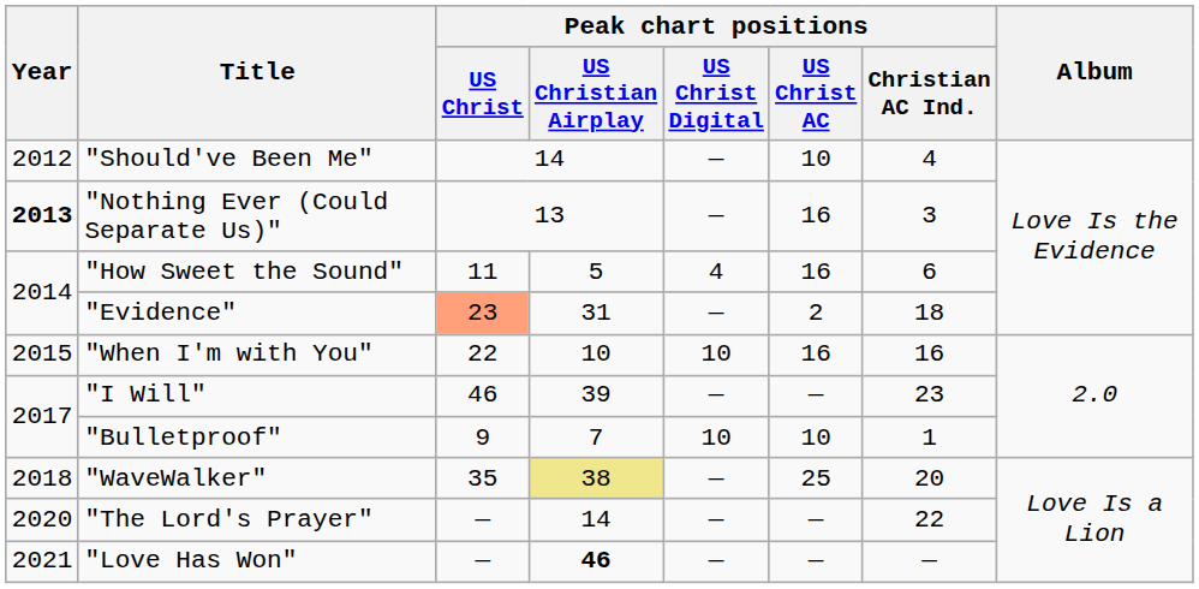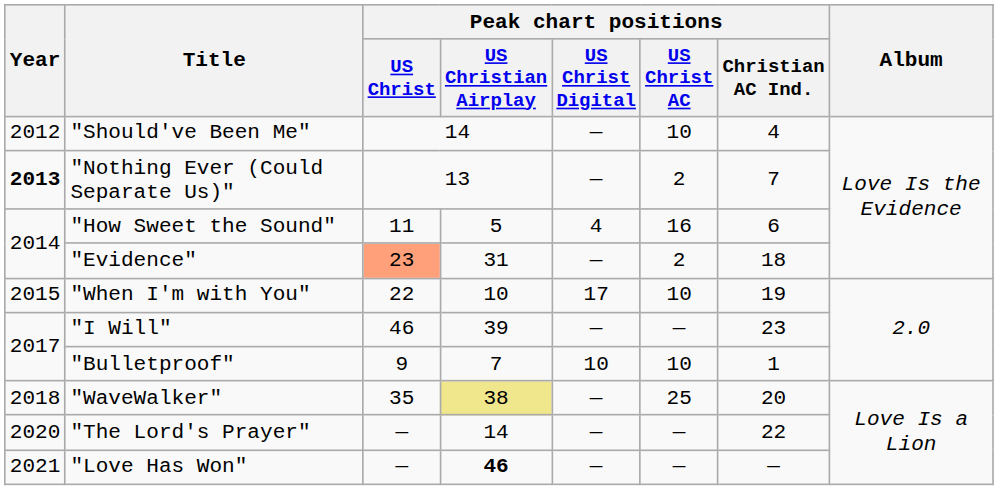"Nothing Ever (Could Separate Us)" | Peak chart positions / US Christ AC: 16 -> 2
"Nothing Ever (Could Separate Us)" | Peak chart positions / Christian AC Ind.: 3 -> 7
"When I'm with You" | Peak chart positions / US Christ Digital: 10 -> 17
"When I'm with You" | Peak chart positions / US Christ AC: 16 -> 10
"When I'm with You" | Peak chart positions / Christian AC Ind.: 16 -> 19
